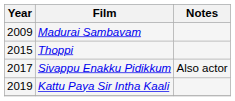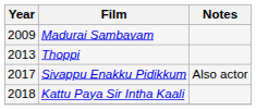Thoppi | Year: 2015 -> 2013
Kattu Paya Sir Intha Kaali | Year: 2019 -> 2018
